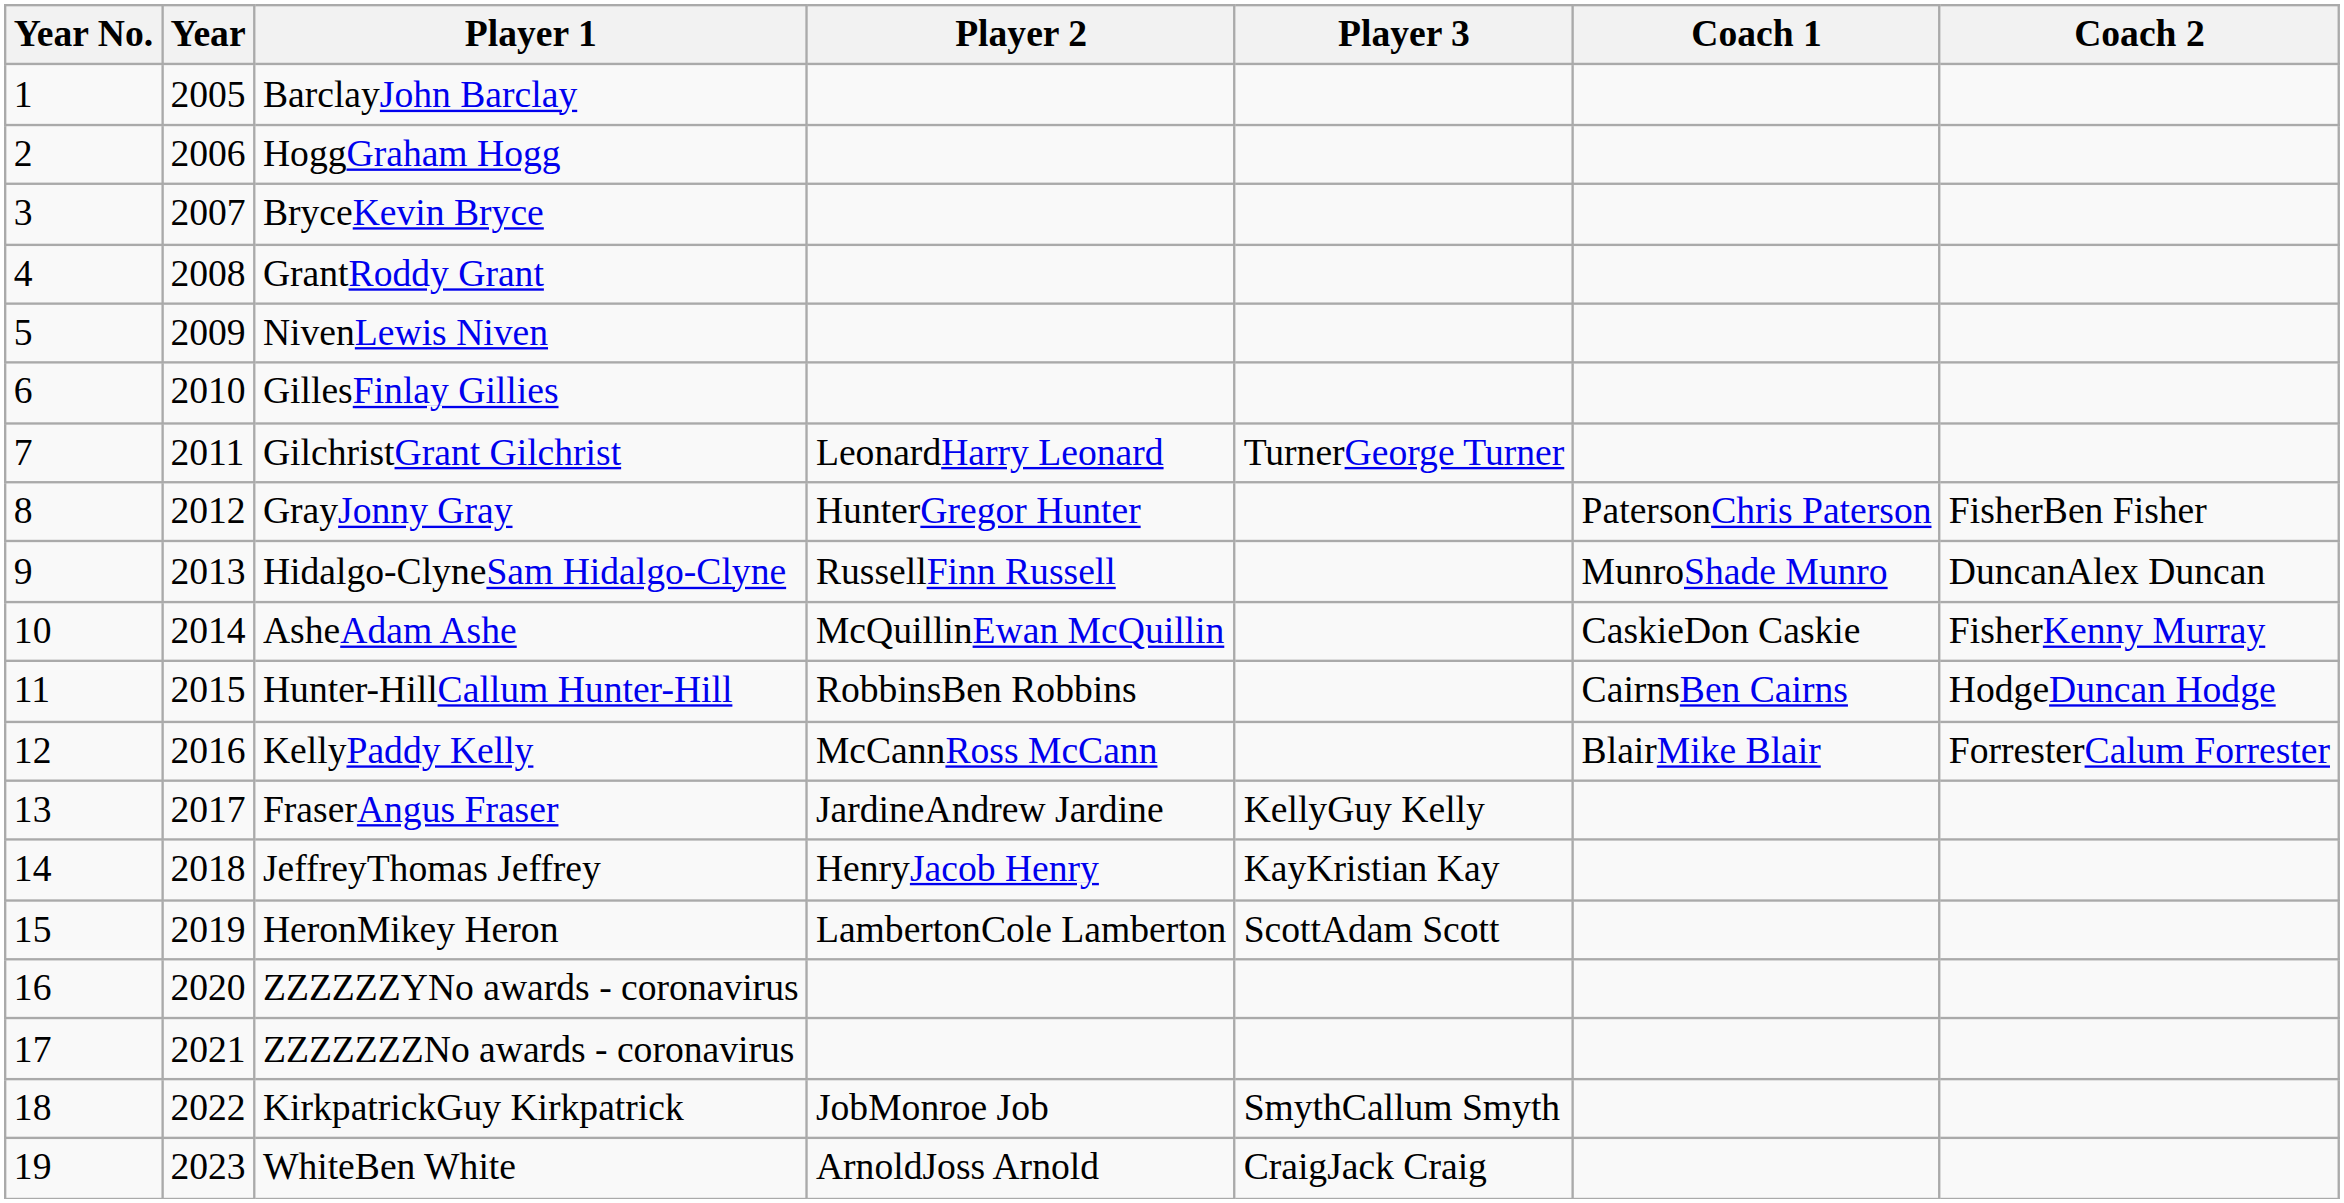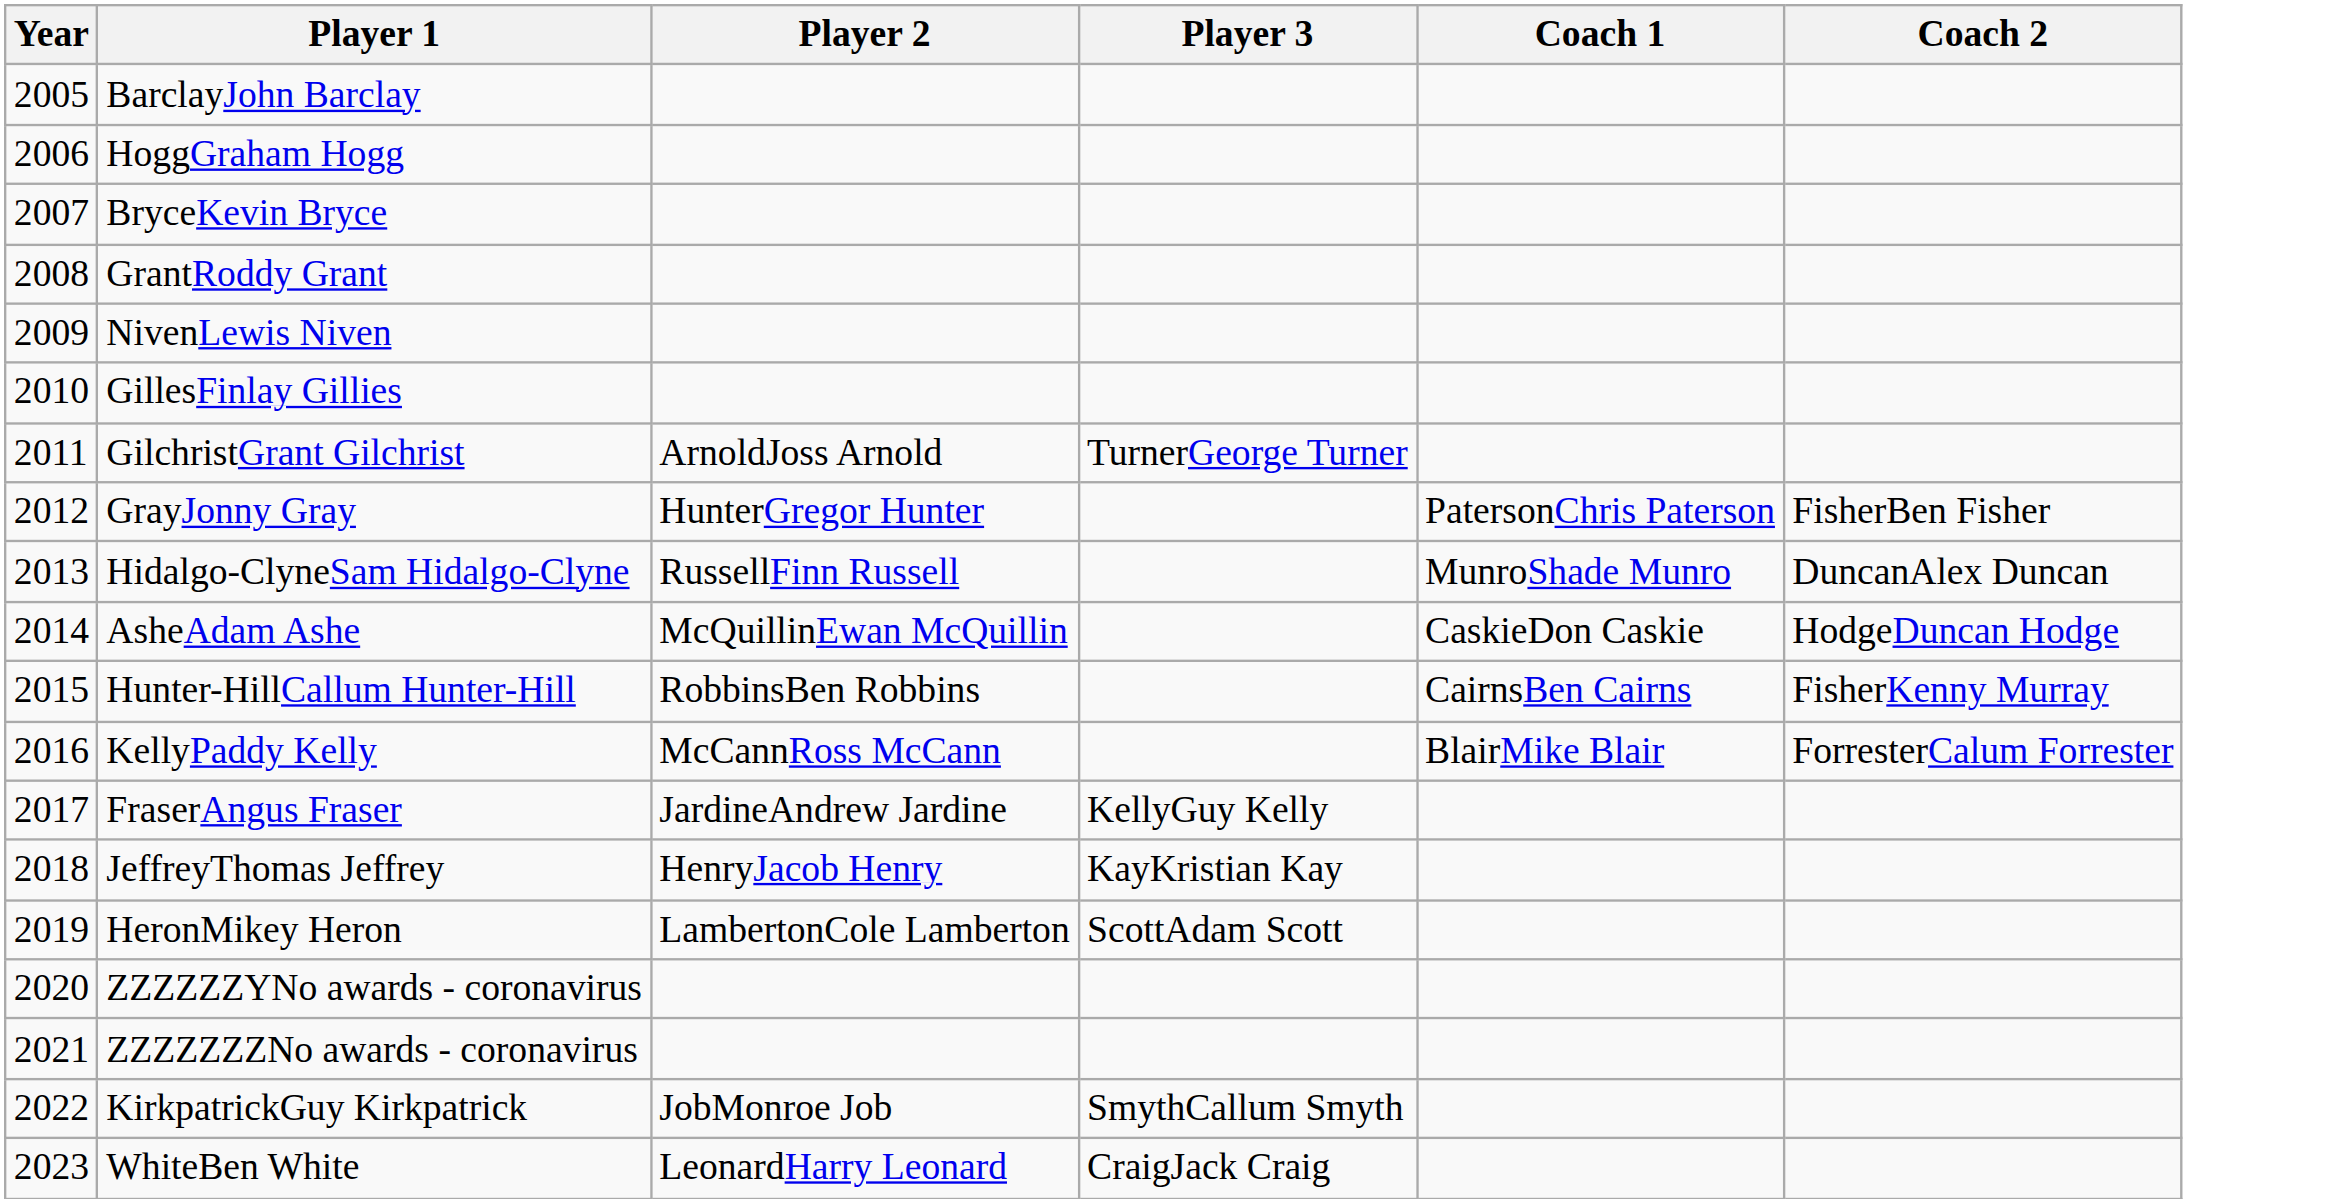- column: Year No. | 1 | 2 | 3 | 4 | 5 | 6 | 7 | 8 | 9 | 10 | 11 | 12 | 13 | 14 | 15 | 16 | 17 | 18 | 19
GilchristGrant Gilchrist | Player 2: LeonardHarry Leonard -> ArnoldJoss Arnold
AsheAdam Ashe | Coach 2: FisherKenny Murray -> HodgeDuncan Hodge
Hunter-HillCallum Hunter-Hill | Coach 2: HodgeDuncan Hodge -> FisherKenny Murray
WhiteBen White | Player 2: ArnoldJoss Arnold -> LeonardHarry Leonard
